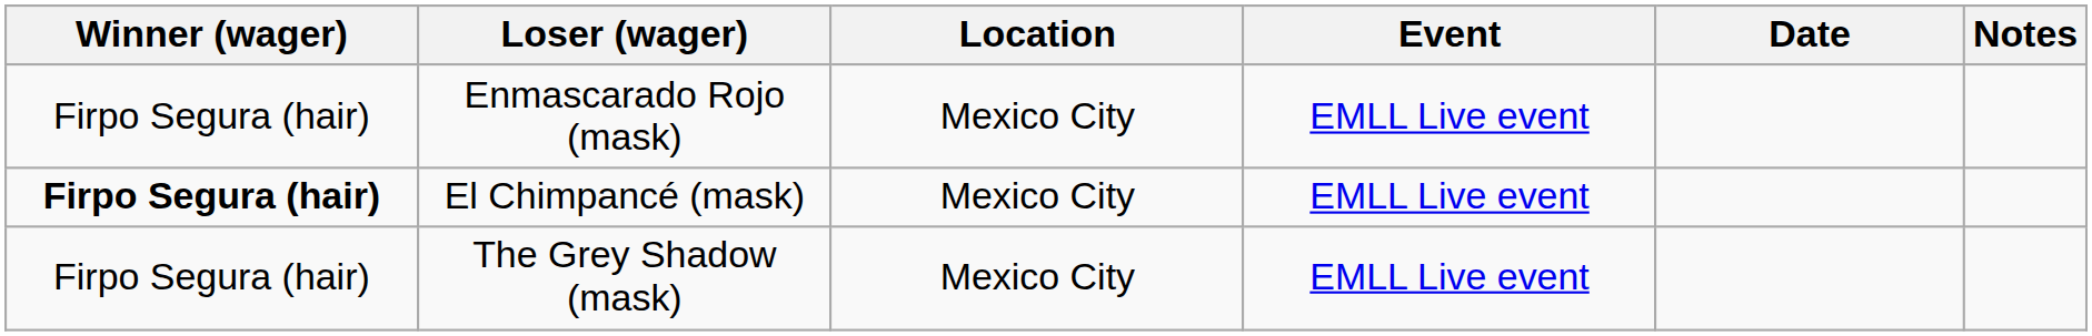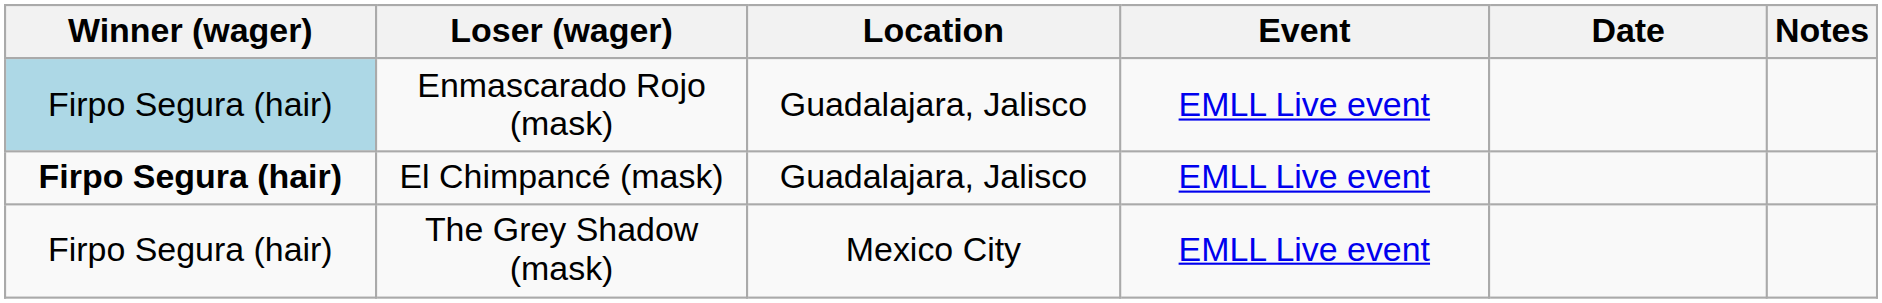Enmascarado Rojo (mask) | Winner (wager): no background -> lightblue background
Enmascarado Rojo (mask) | Location: Mexico City -> Guadalajara, Jalisco
El Chimpancé (mask) | Location: Mexico City -> Guadalajara, Jalisco
